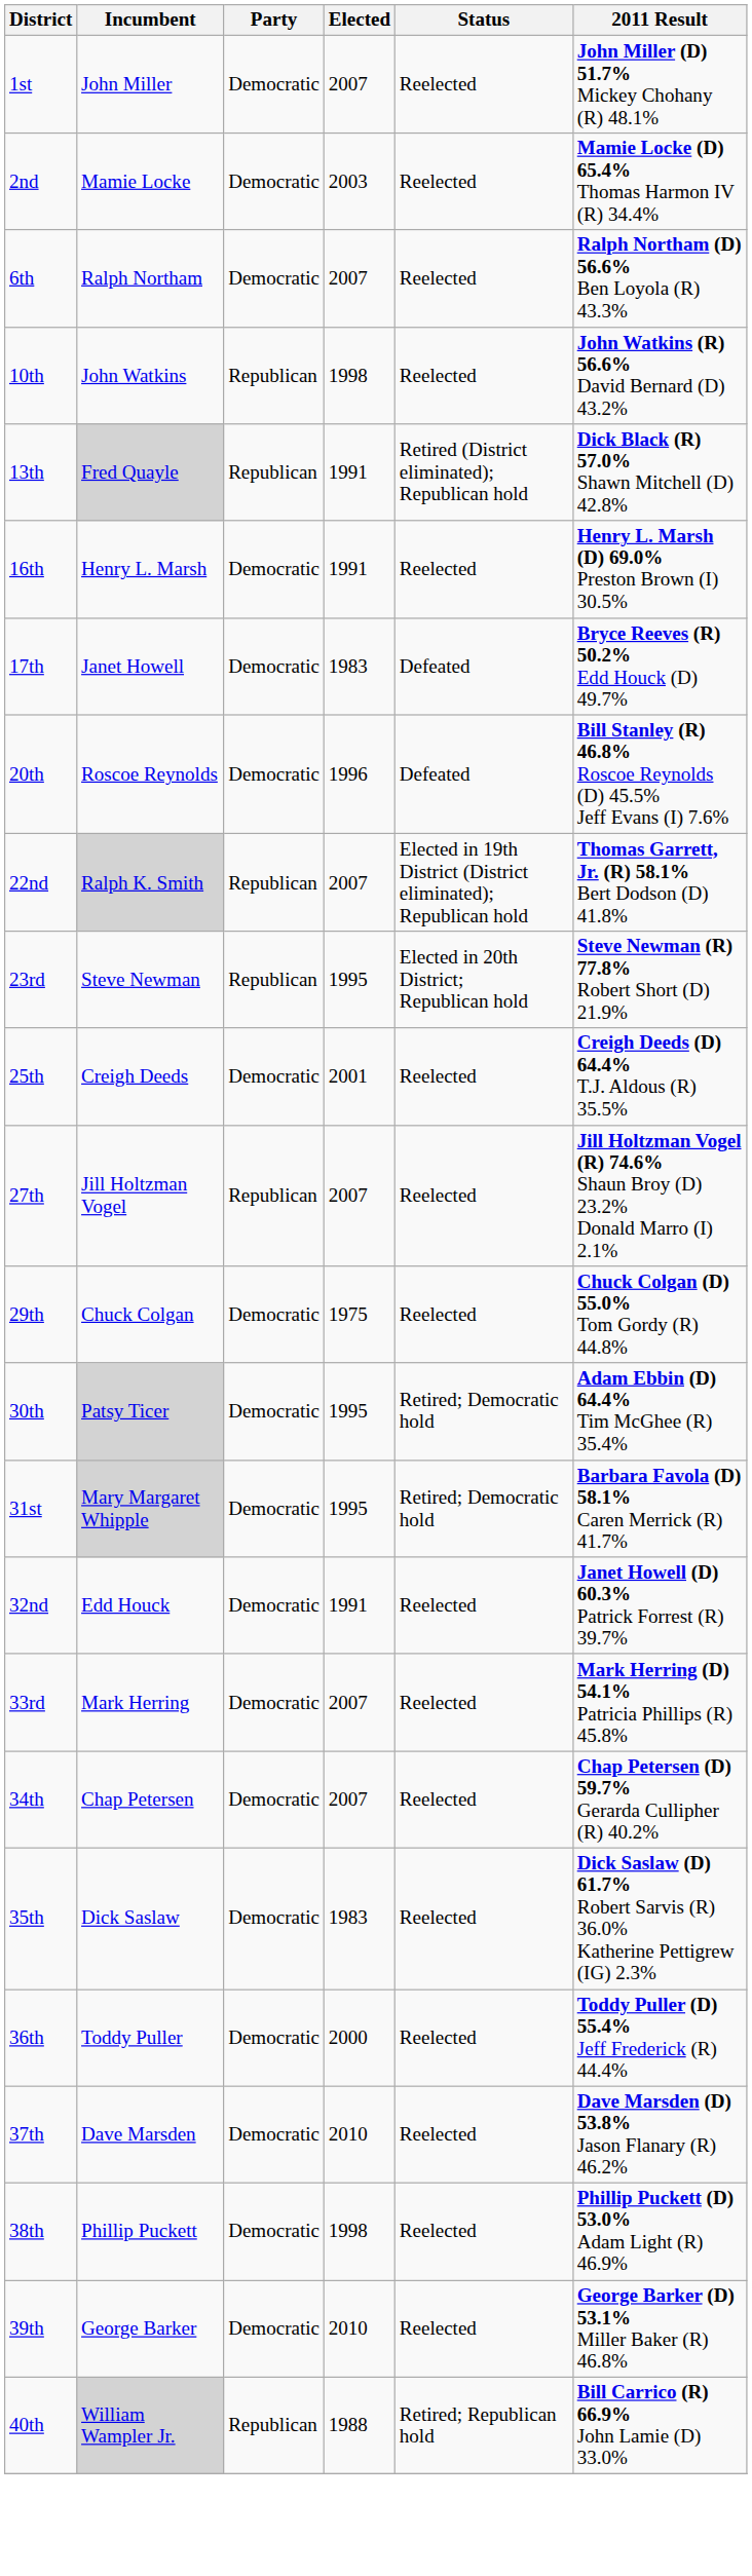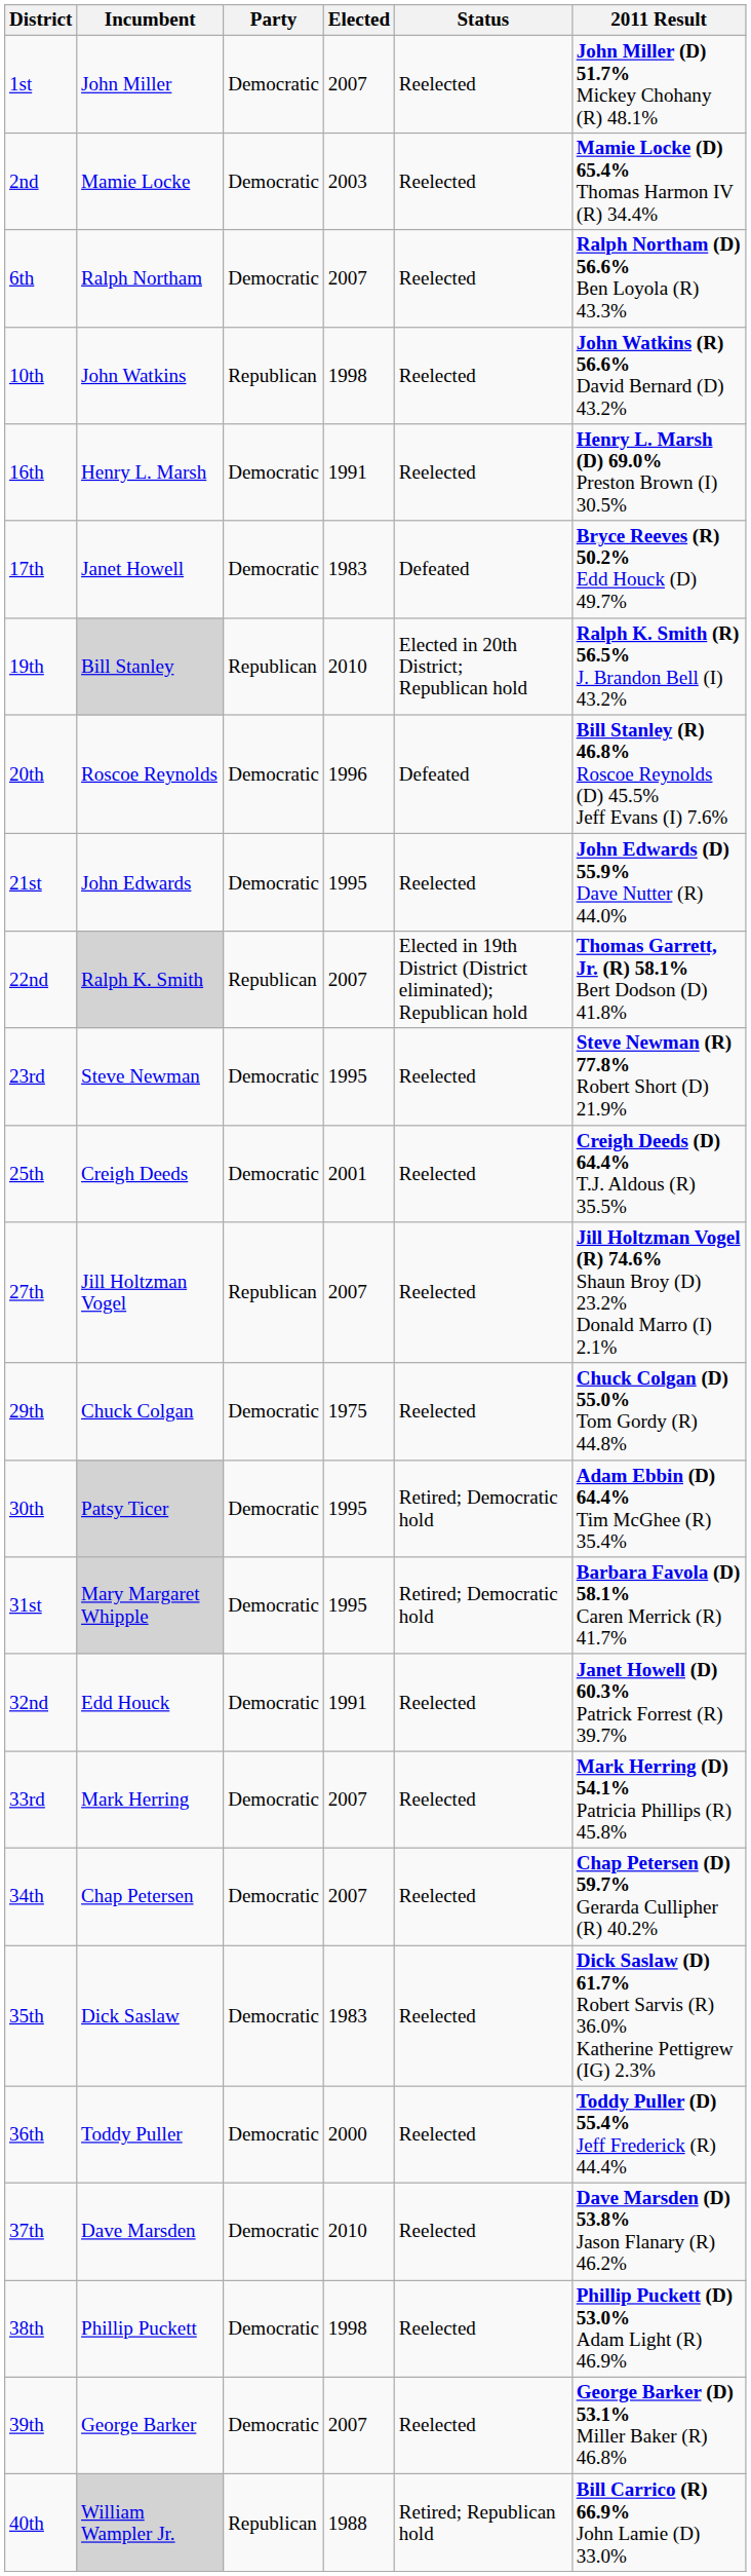- row: 13th | Fred Quayle | Republican | 1991 | Retired (District eliminated); Republican hold | Dick Black (R) 57.0% Shawn Mitchell (D) 42.8%
+ row: 19th | Bill Stanley | Republican | 2010 | Elected in 20th District; Republican hold | Ralph K. Smith (R) 56.5% J. Brandon Bell (I) 43.2%
+ row: 21st | John Edwards | Democratic | 1995 | Reelected | John Edwards (D) 55.9% Dave Nutter (R) 44.0%
23rd | Party: Republican -> Democratic
23rd | Status: Elected in 20th District; Republican hold -> Reelected
39th | Elected: 2010 -> 2007
